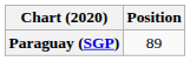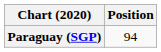Paraguay (SGP) | Position: 89 -> 94
